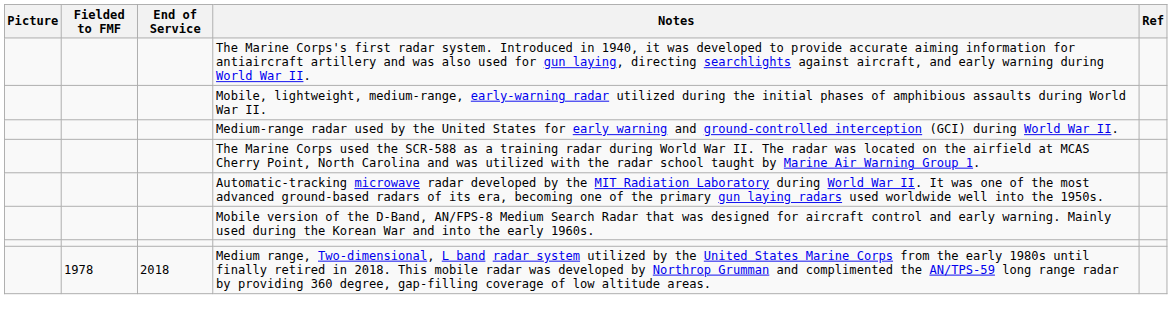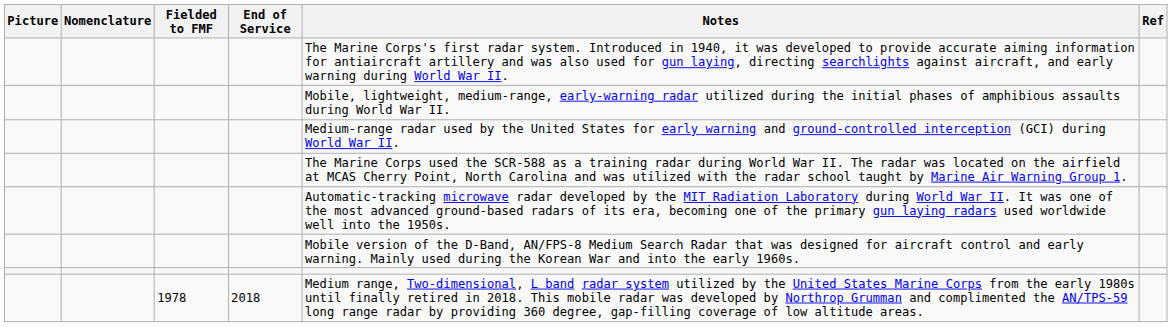+ column: Nomenclature
